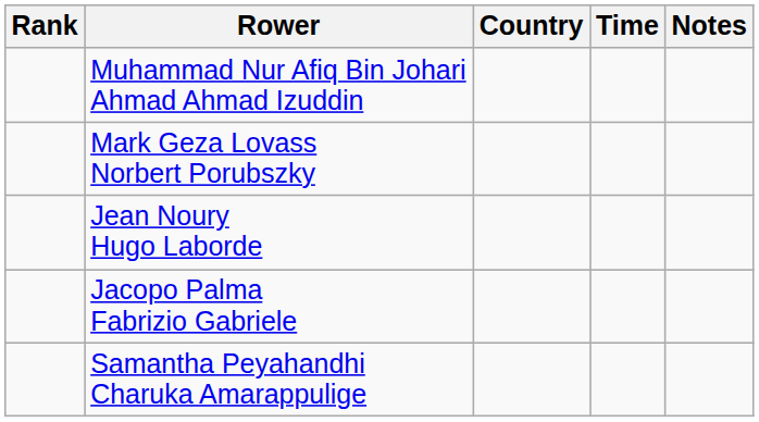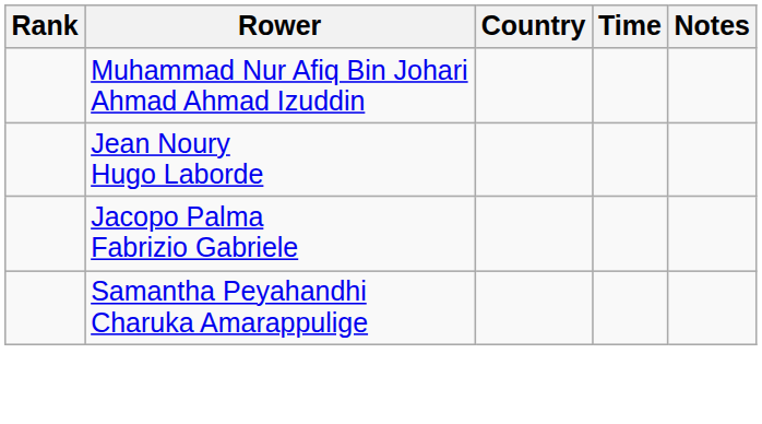- row: Mark Geza Lovass Norbert Porubszky
